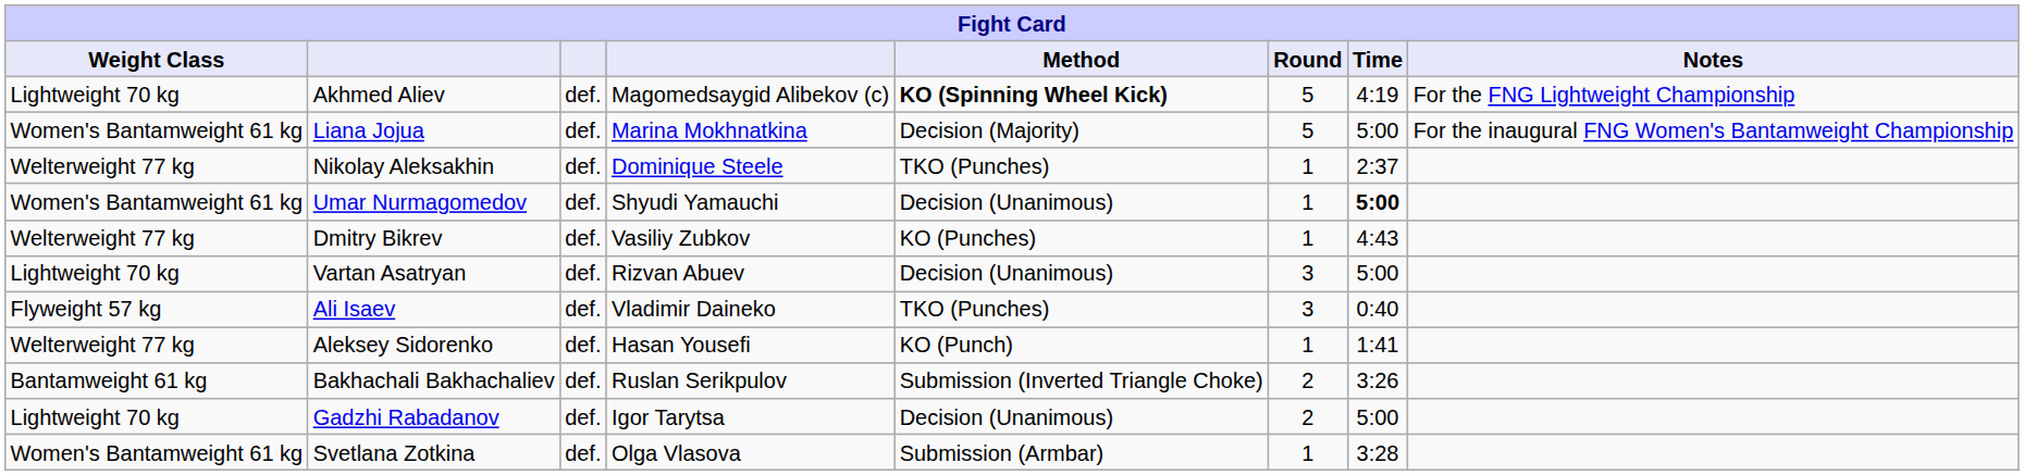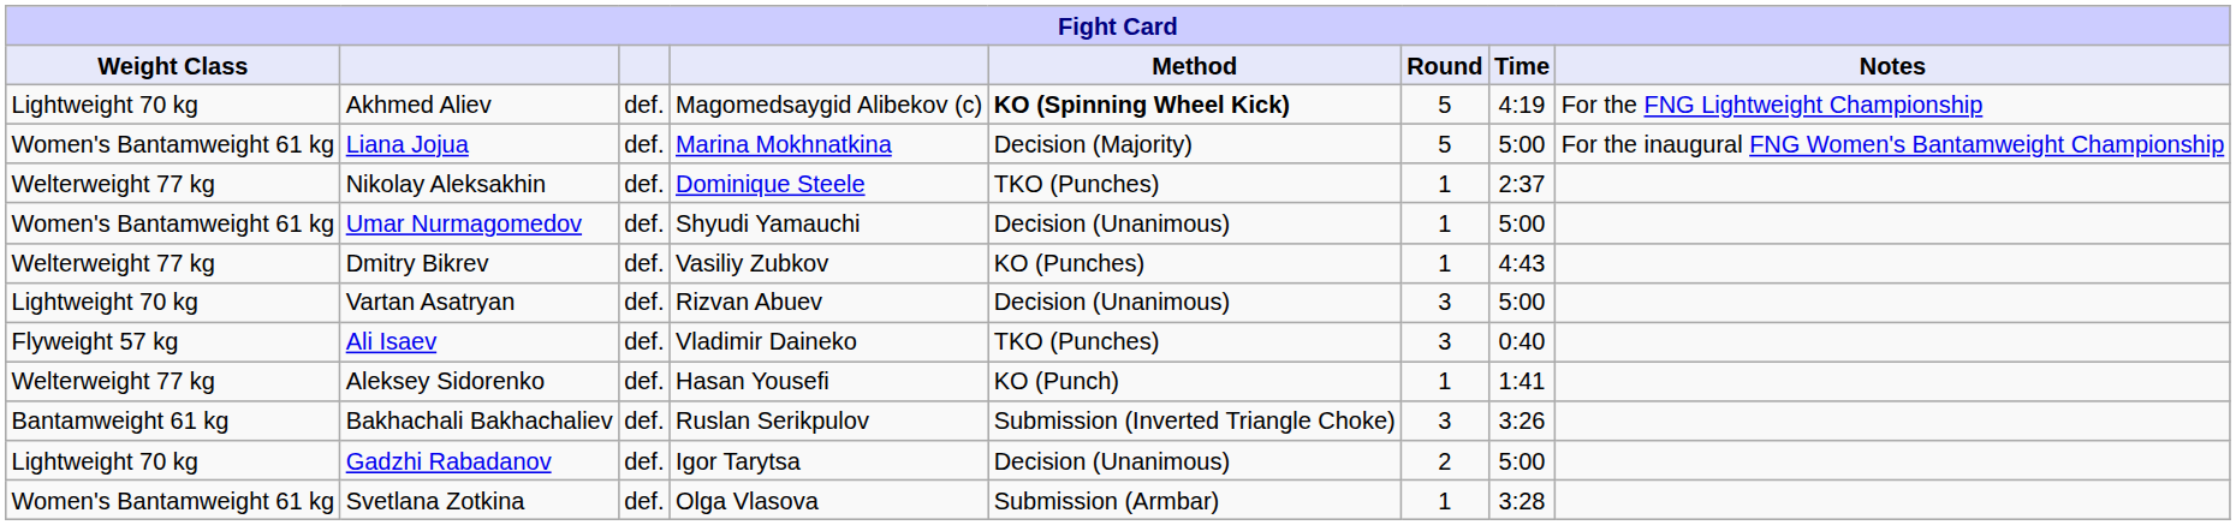Umar Nurmagomedov | Time: bold -> normal
Bakhachali Bakhachaliev | Round: 2 -> 3
